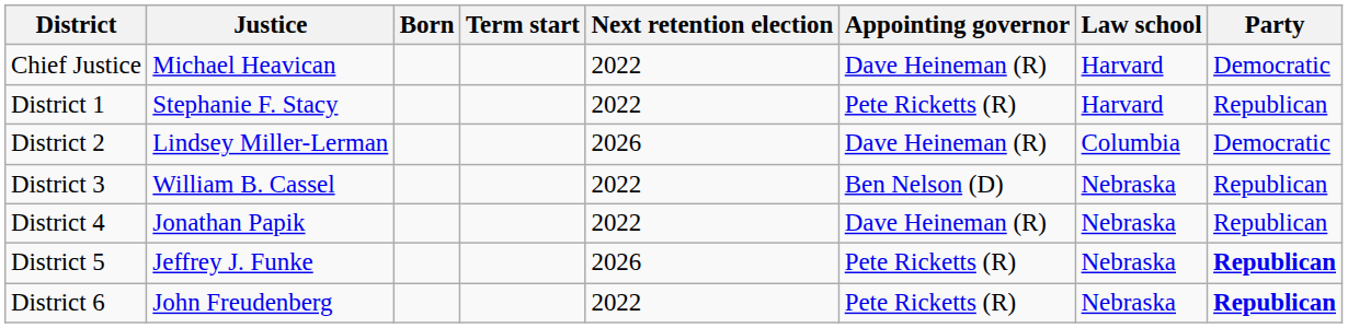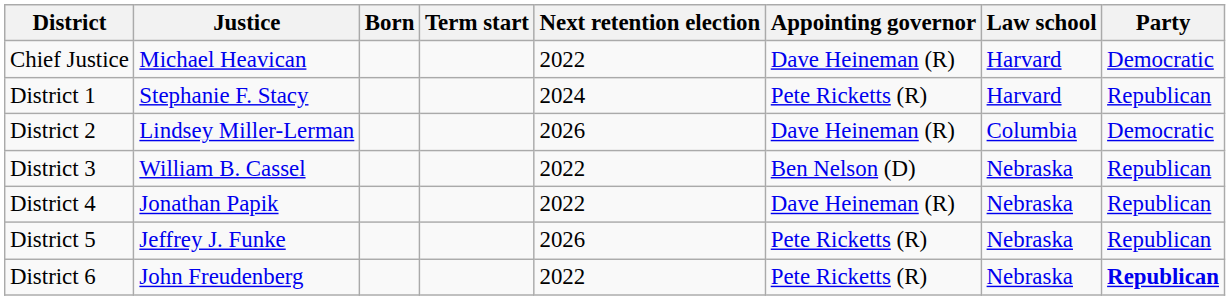District 1 | Next retention election: 2022 -> 2024
District 5 | Party: bold -> normal
